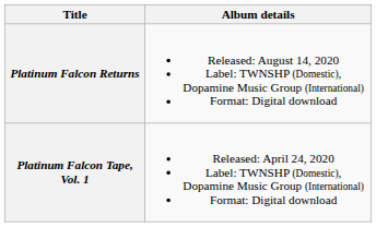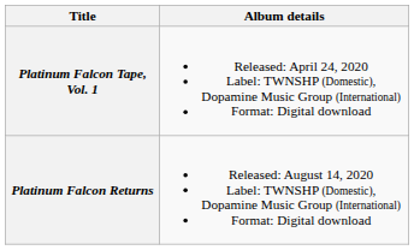rows swapped: Platinum Falcon Tape, Vol. 1 <-> Platinum Falcon Returns
